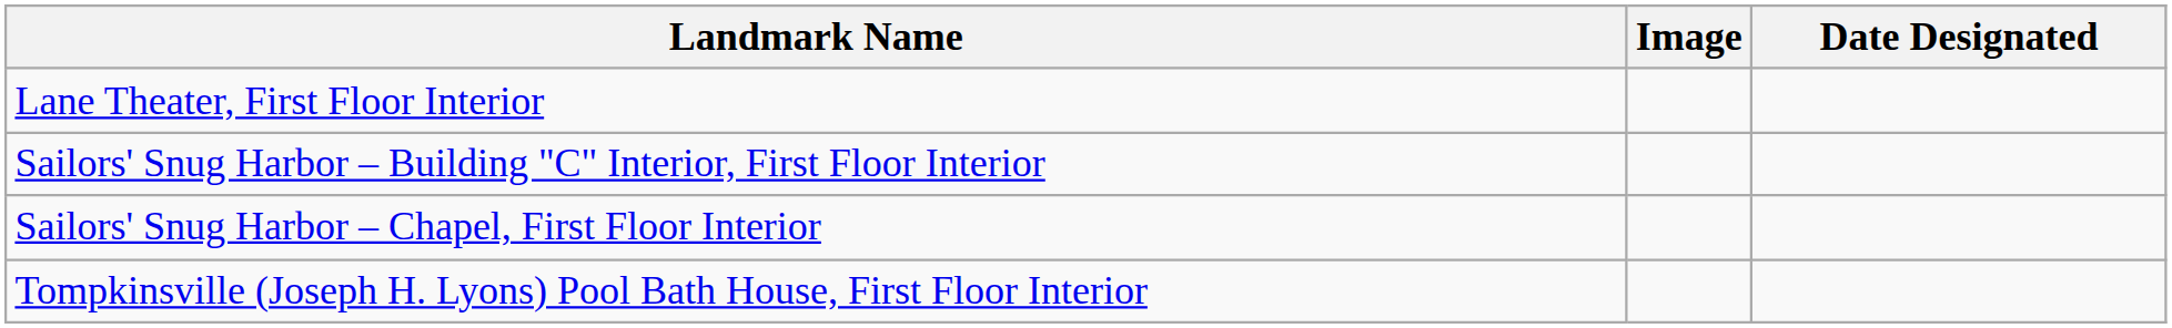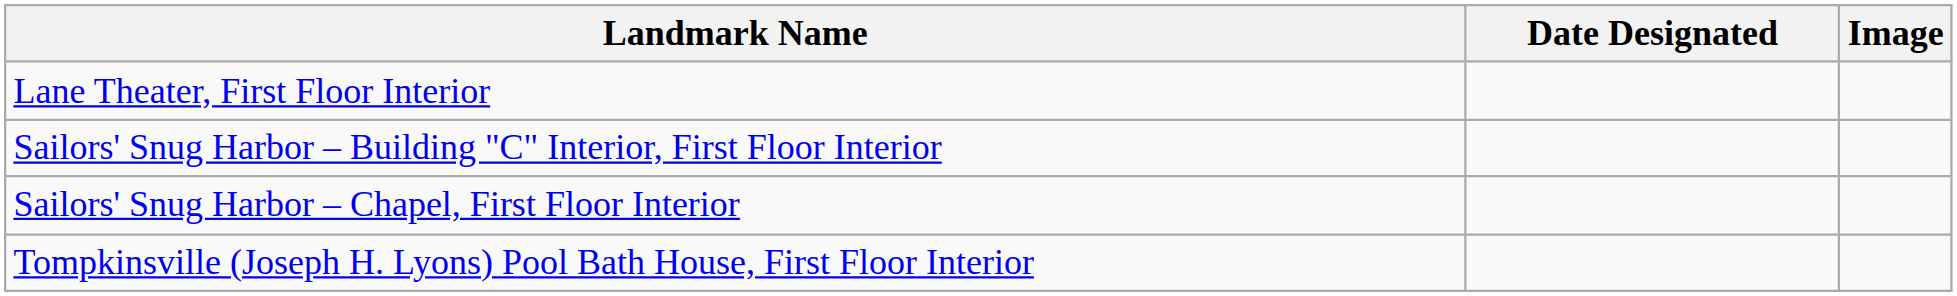columns swapped: Image <-> Date Designated
